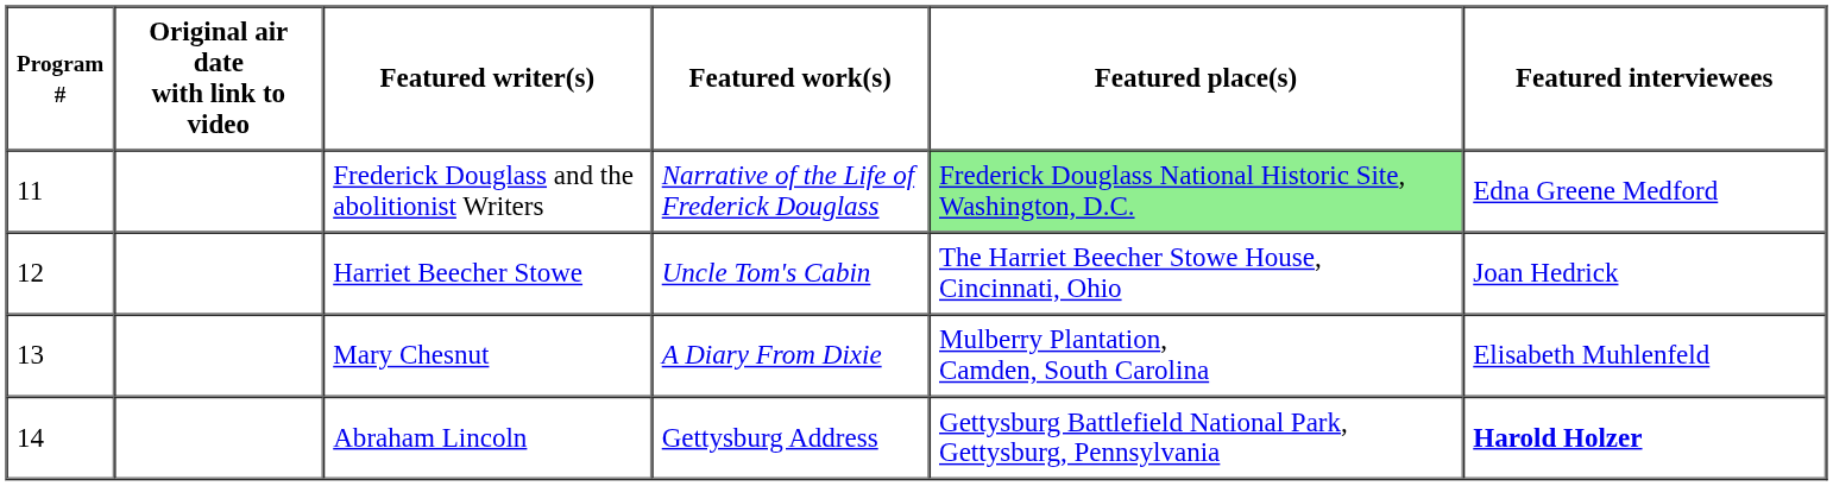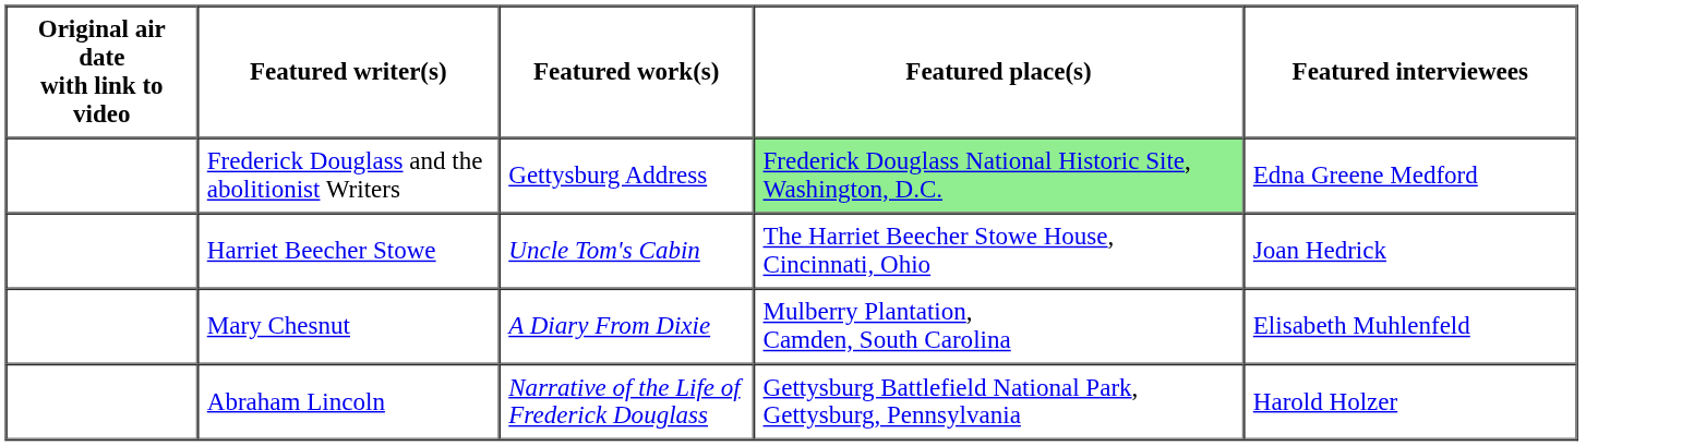- column: Program # | 11 | 12 | 13 | 14
Frederick Douglass and the abolitionist Writers | Featured work(s): Narrative of the Life of Frederick Douglass -> Gettysburg Address
Abraham Lincoln | Featured work(s): Gettysburg Address -> Narrative of the Life of Frederick Douglass
Abraham Lincoln | Featured interviewees: bold -> normal
